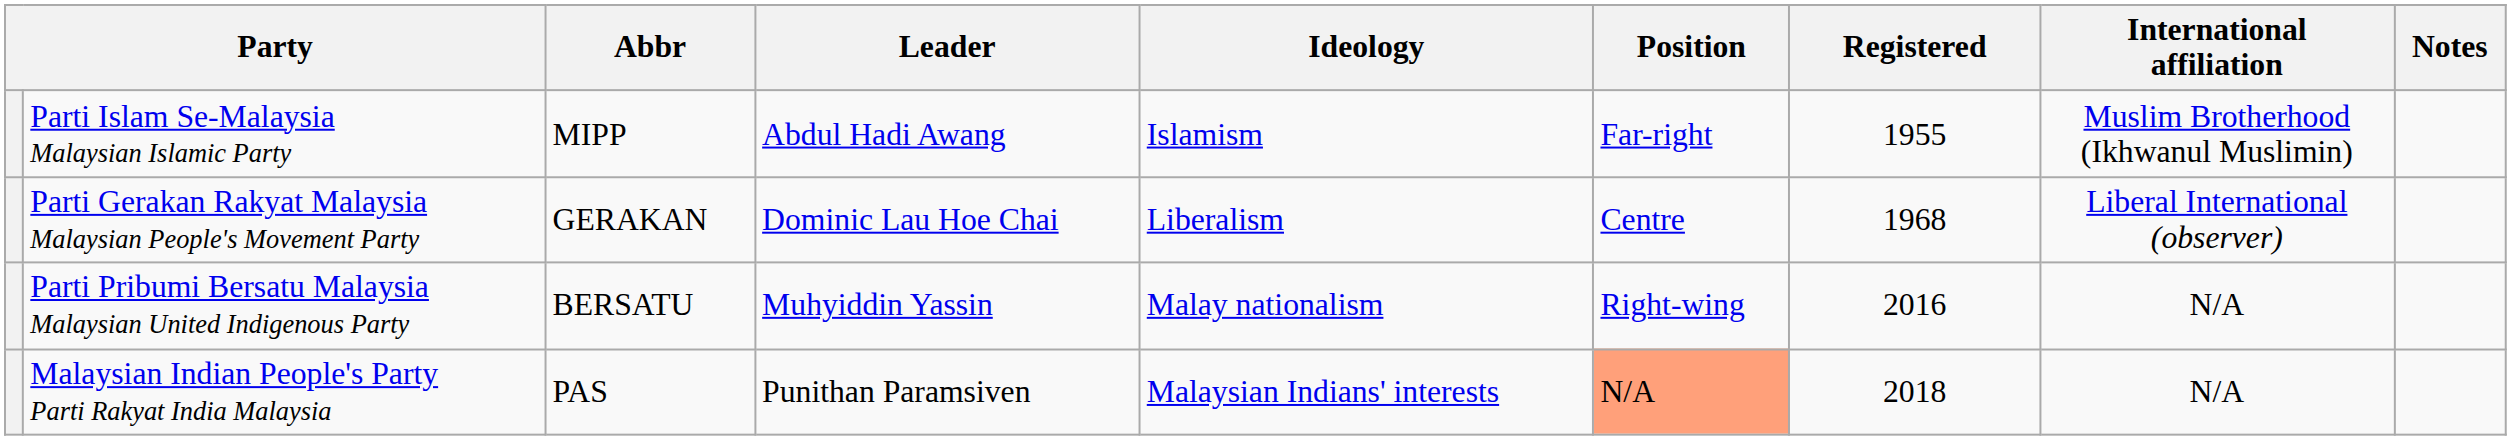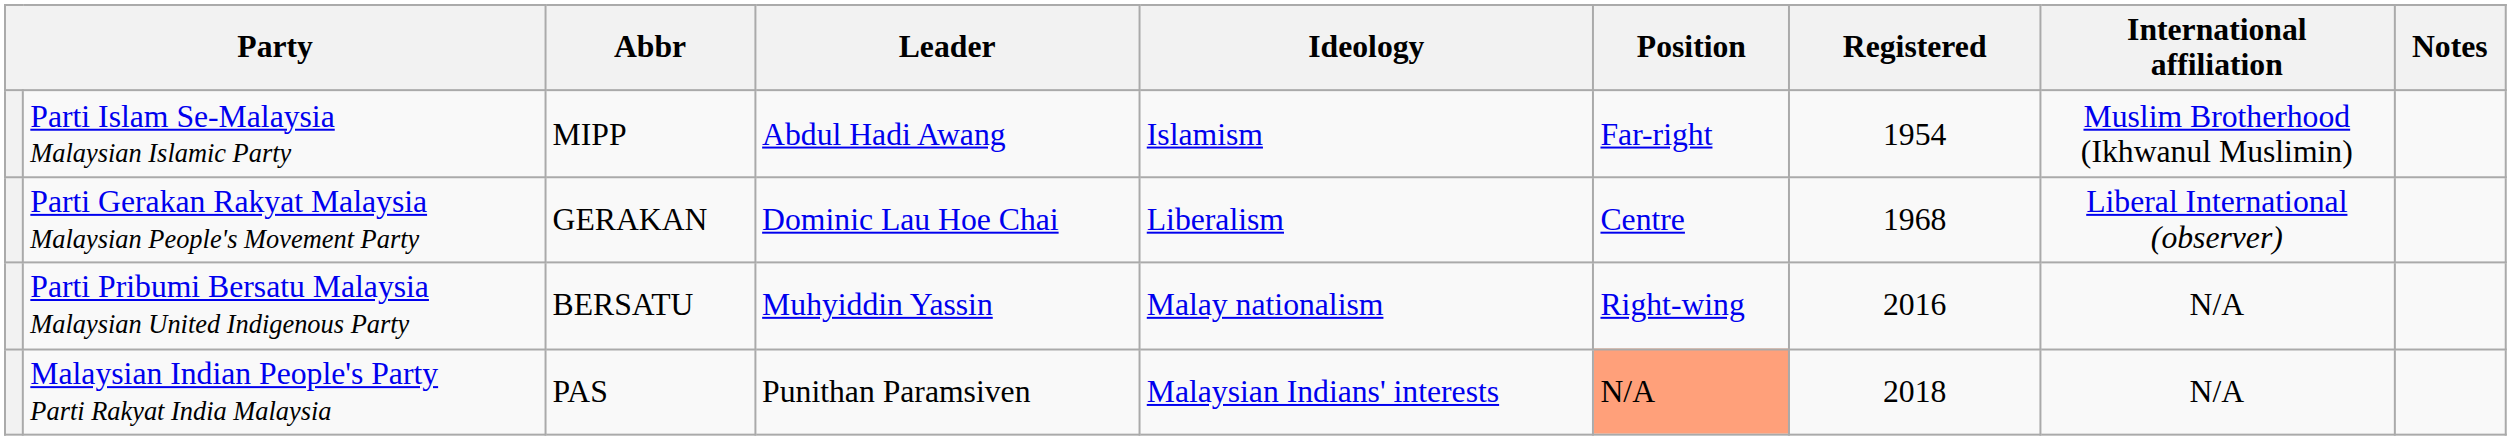Parti Islam Se-Malaysia Malaysian Islamic Party | Registered: 1955 -> 1954
